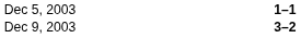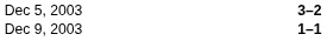Dec 5, 2003 | column 3: 1–1 -> 3–2
Dec 9, 2003 | column 3: 3–2 -> 1–1
